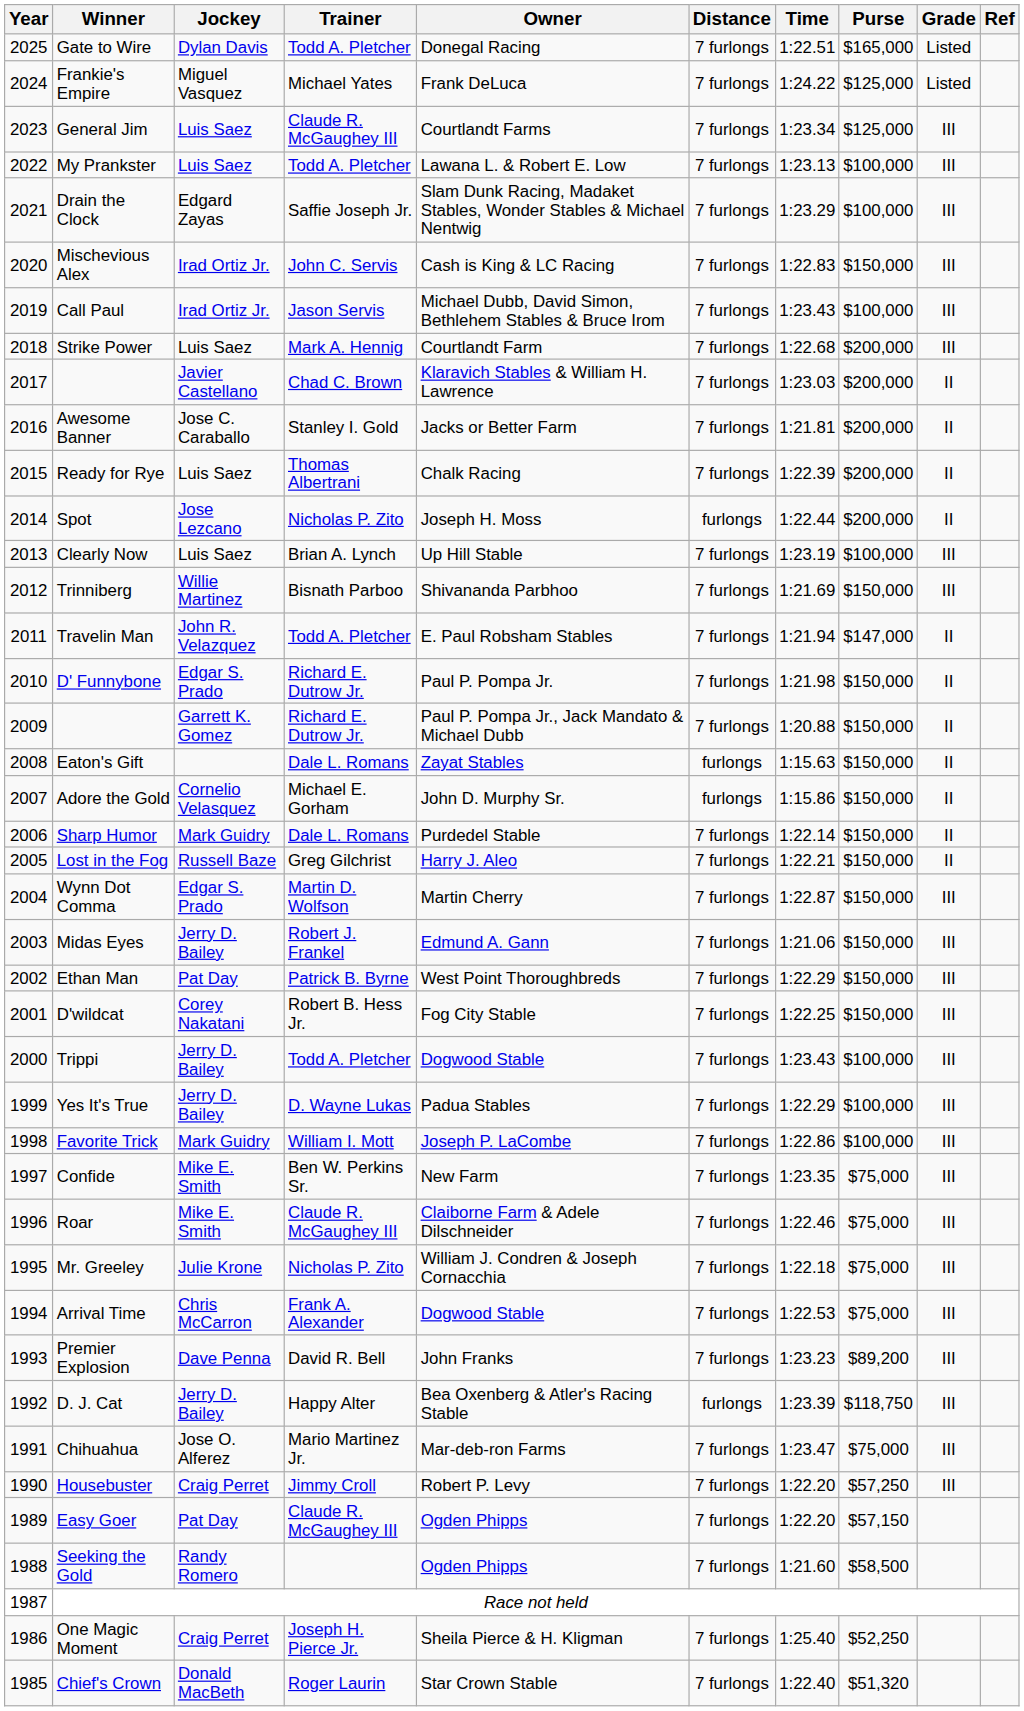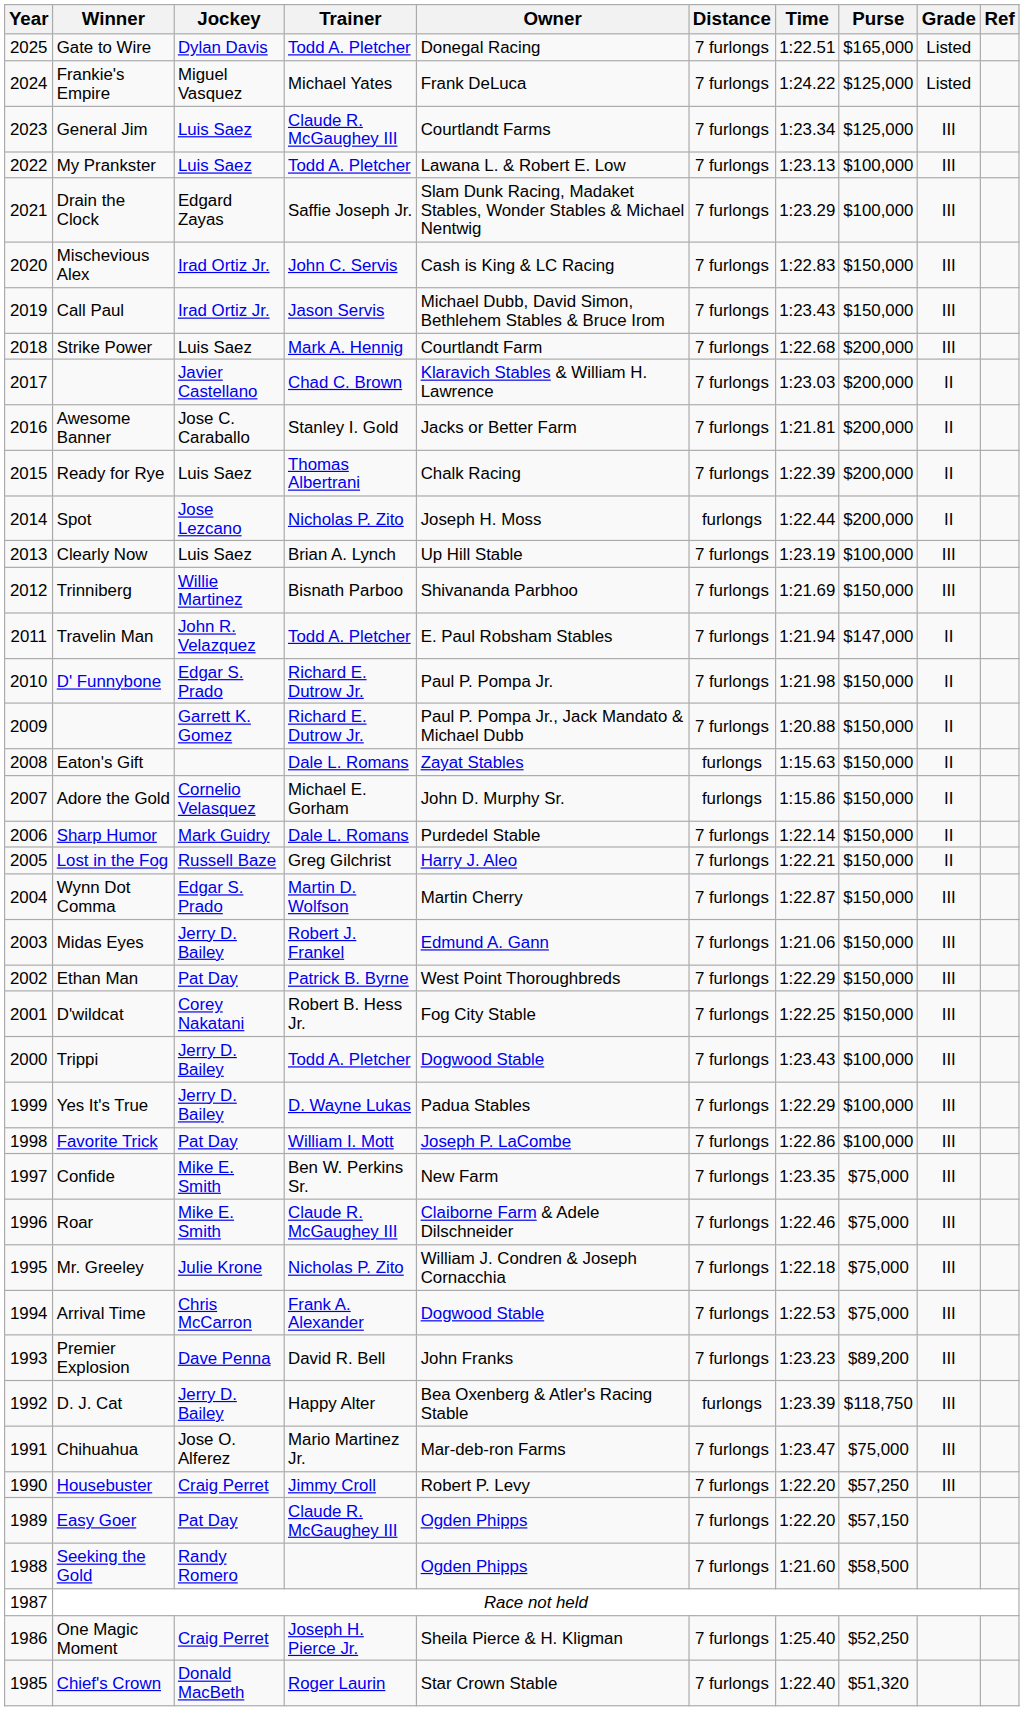Call Paul | Purse: $100,000 -> $150,000
Favorite Trick | Jockey: Mark Guidry -> Pat Day
